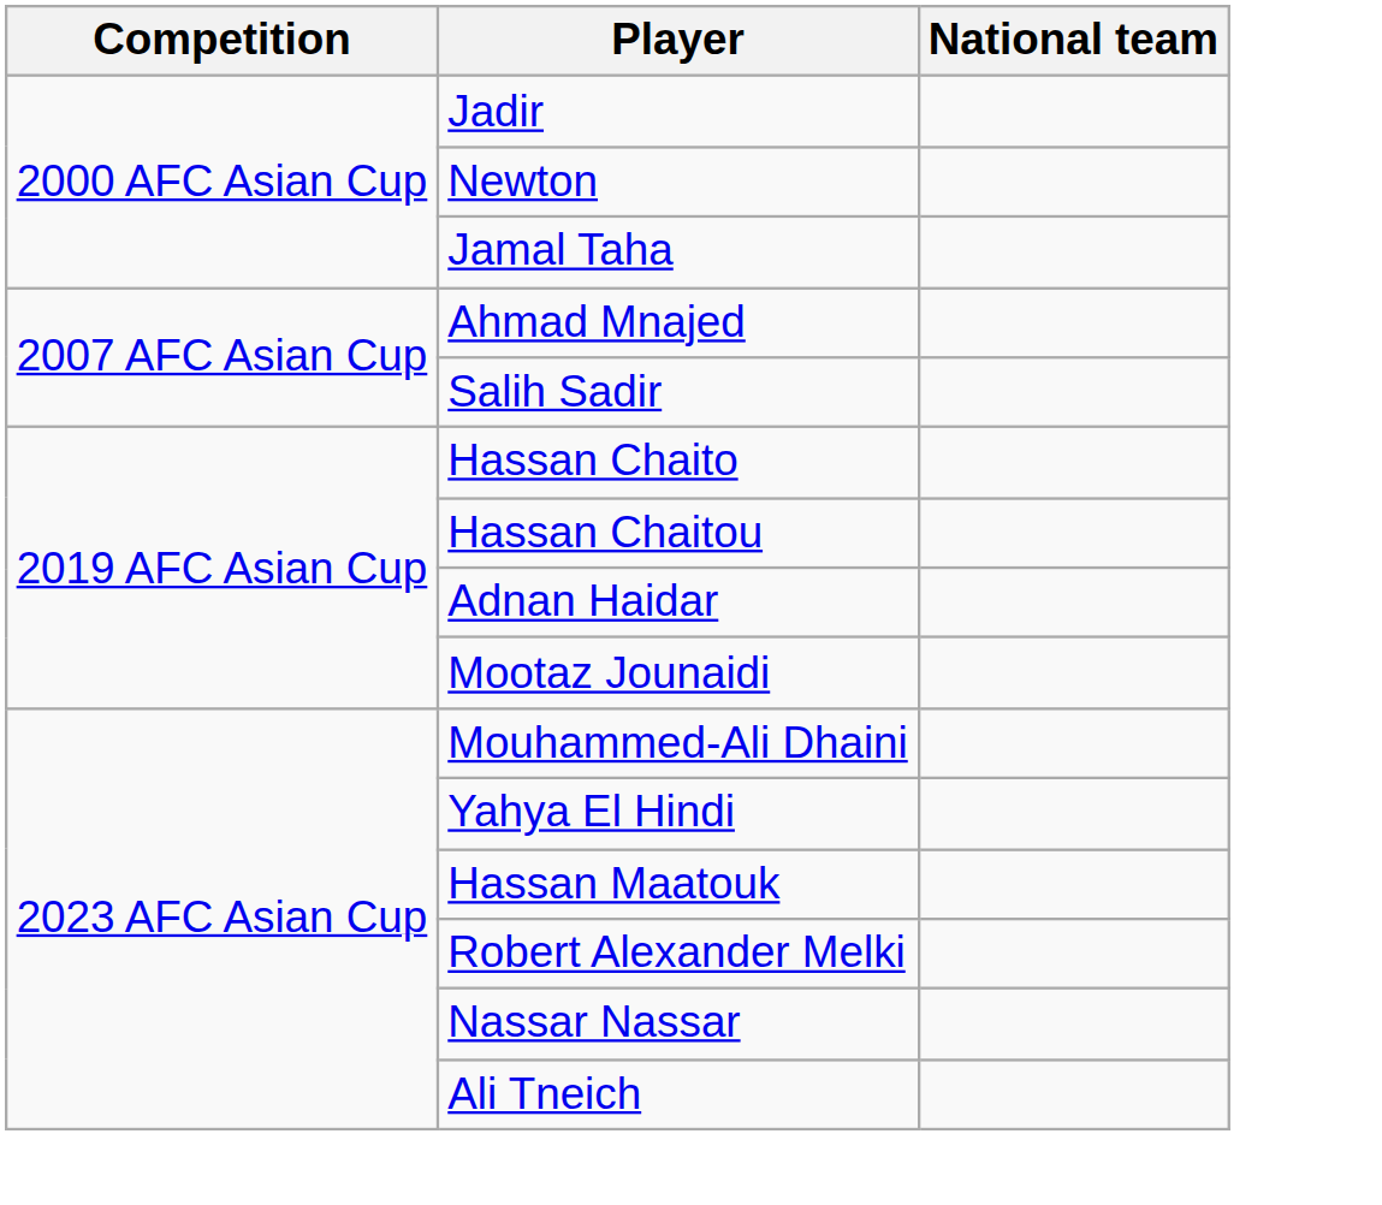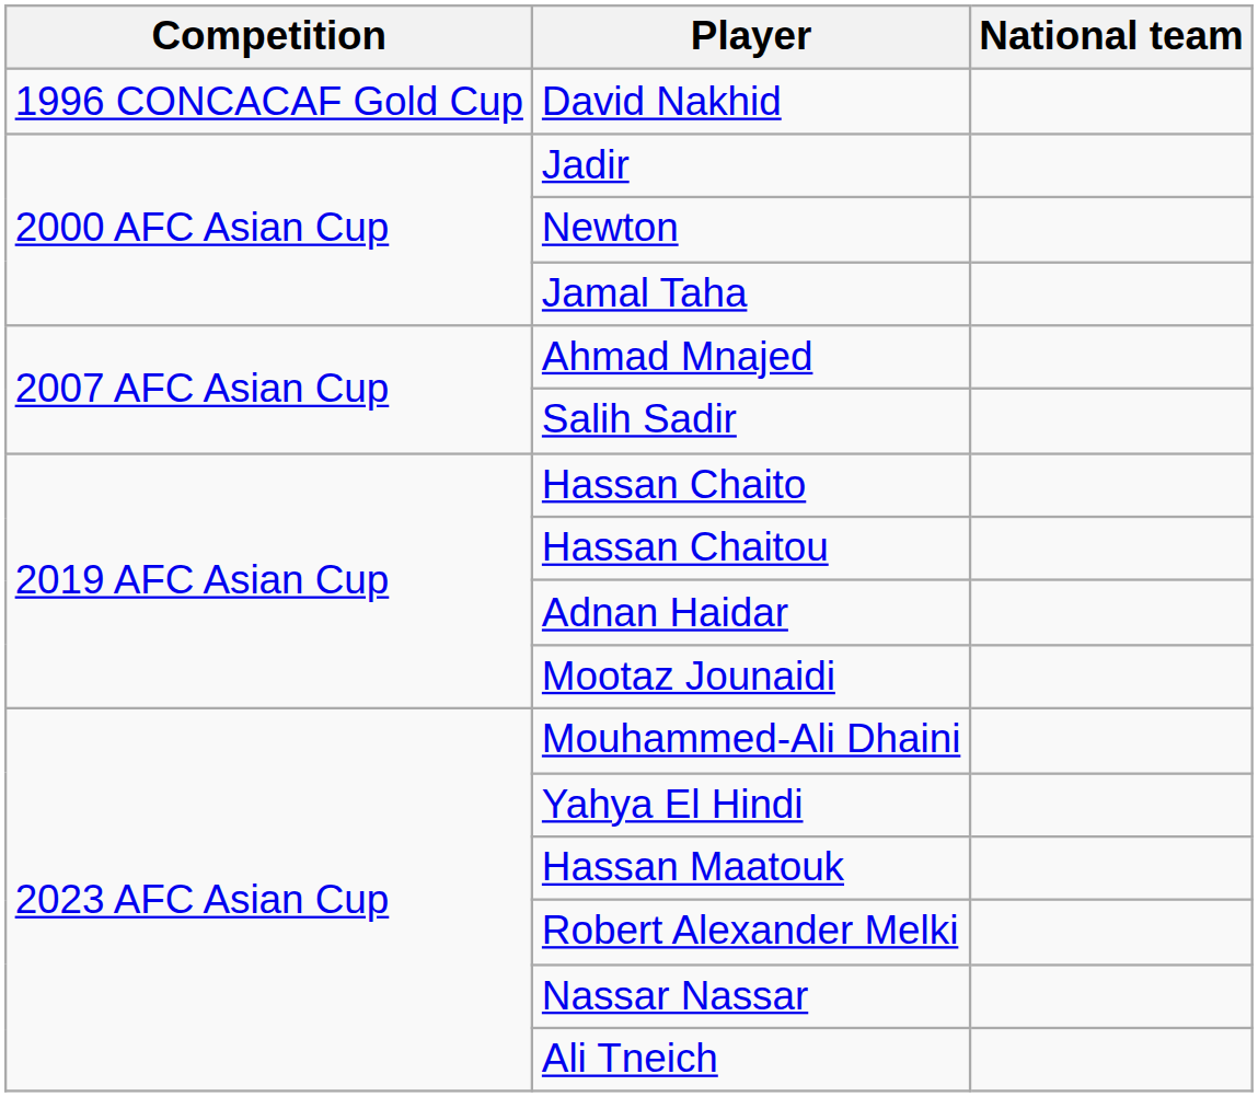+ row: 1996 CONCACAF Gold Cup | David Nakhid
